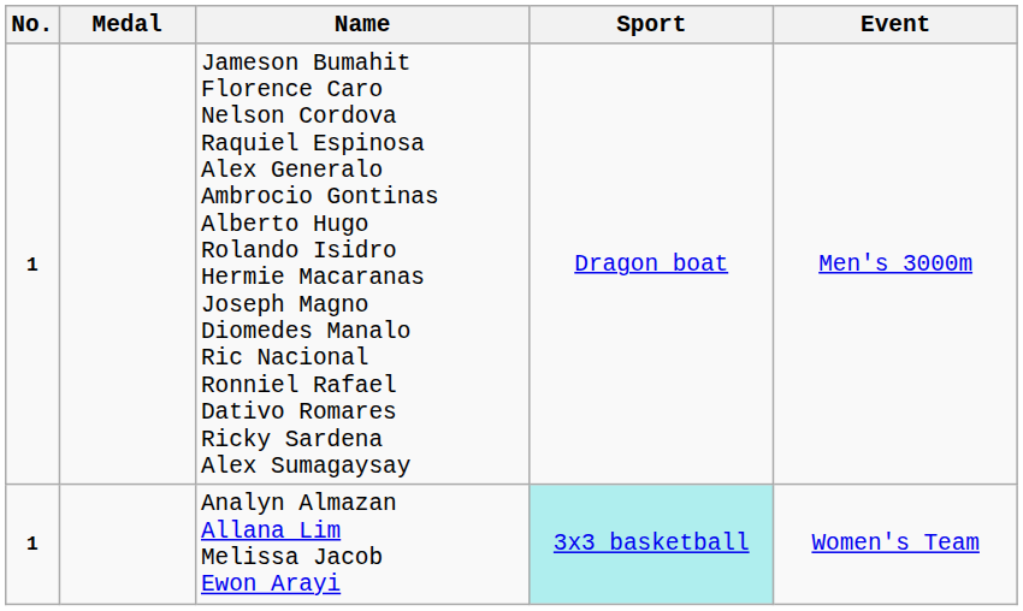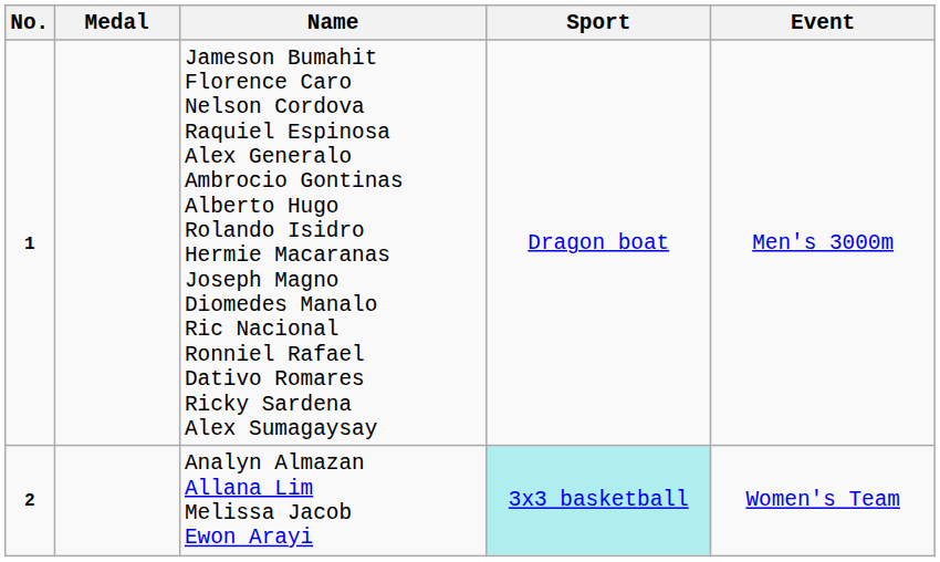Analyn Almazan Allana Lim Melissa Jacob Ewon Arayi | No.: 1 -> 2
